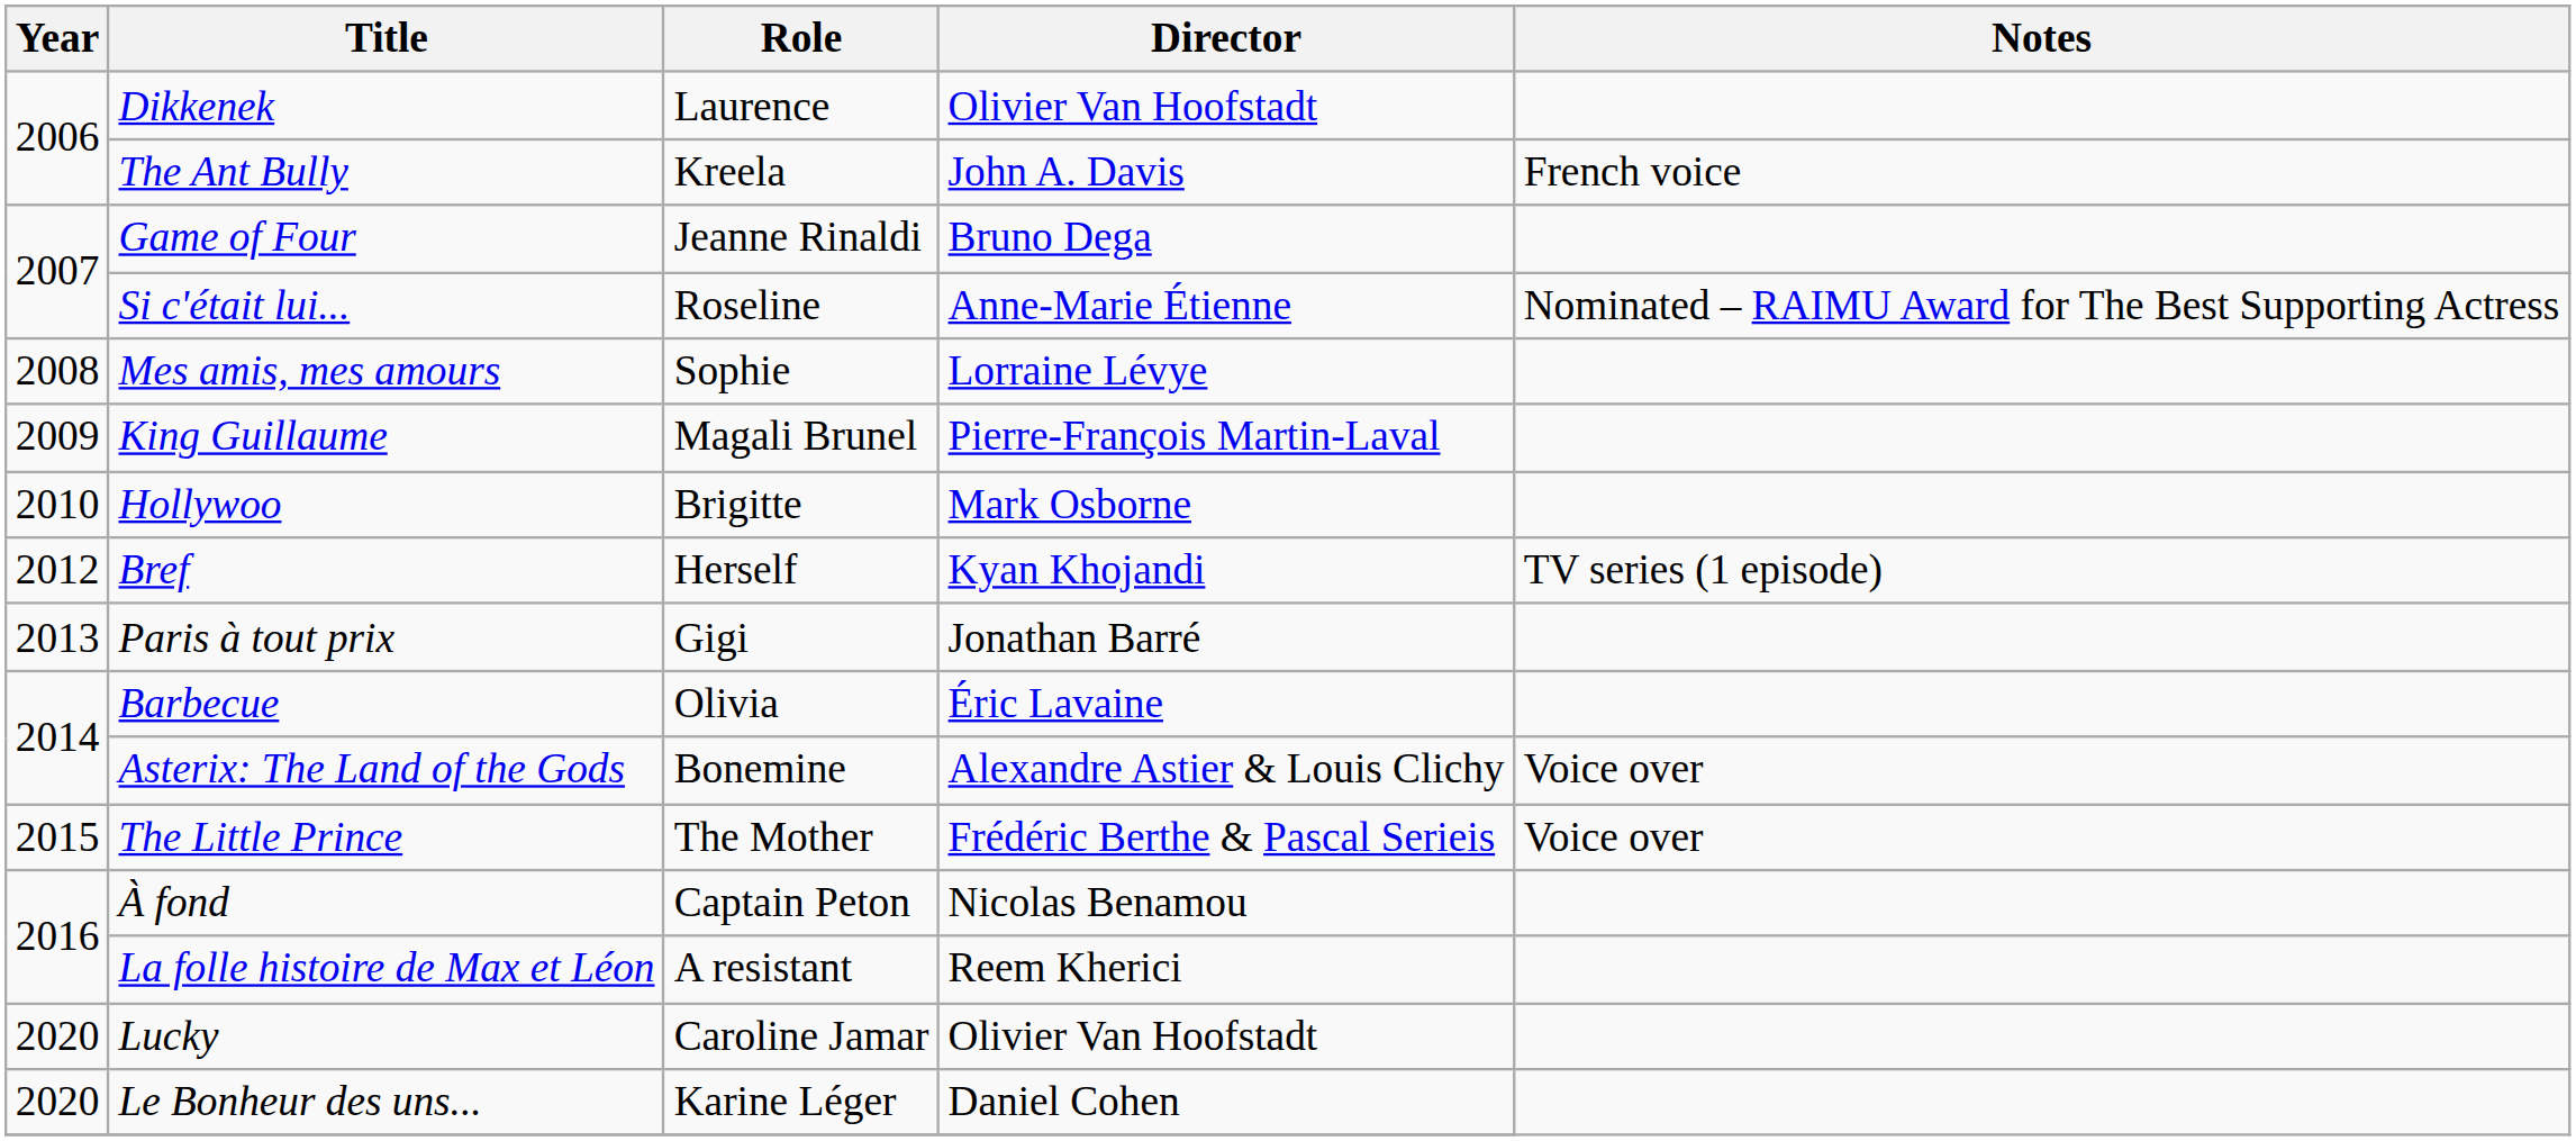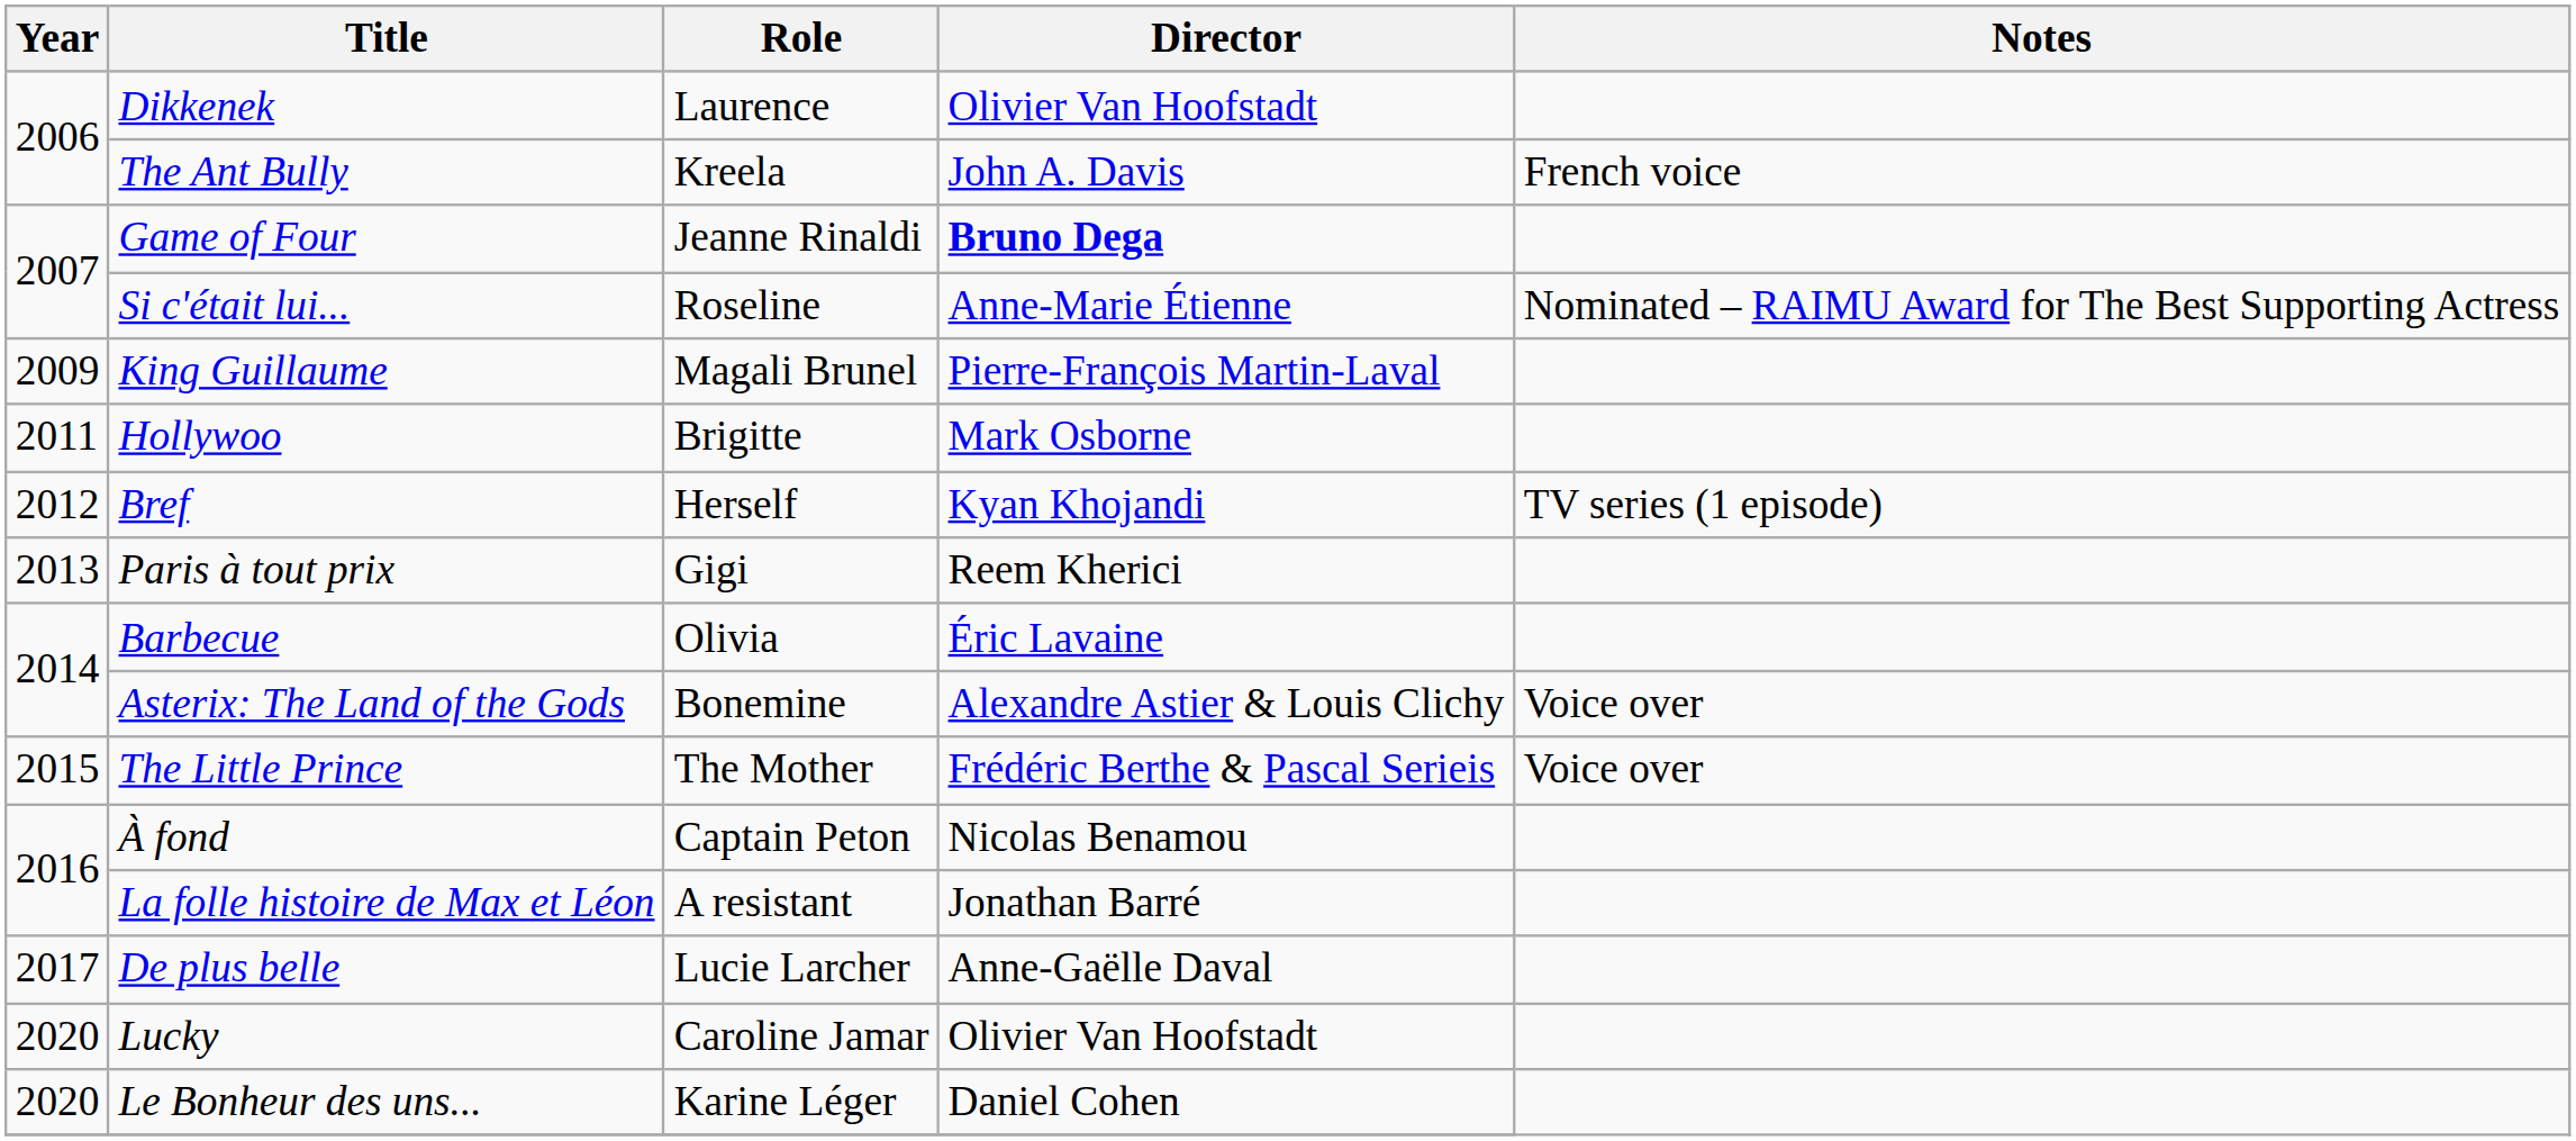Game of Four | Director: normal -> bold
- row: 2008 | Mes amis, mes amours | Sophie | Lorraine Lévye
Hollywoo | Year: 2010 -> 2011
Paris à tout prix | Director: Jonathan Barré -> Reem Kherici
La folle histoire de Max et Léon | Director: Reem Kherici -> Jonathan Barré
+ row: 2017 | De plus belle | Lucie Larcher | Anne-Gaëlle Daval
